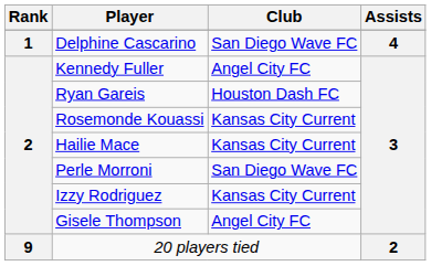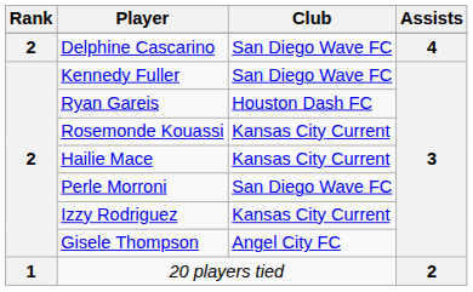Delphine Cascarino | Rank: 1 -> 2
Kennedy Fuller | Club: Angel City FC -> San Diego Wave FC
20 players tied | Rank: 9 -> 1
